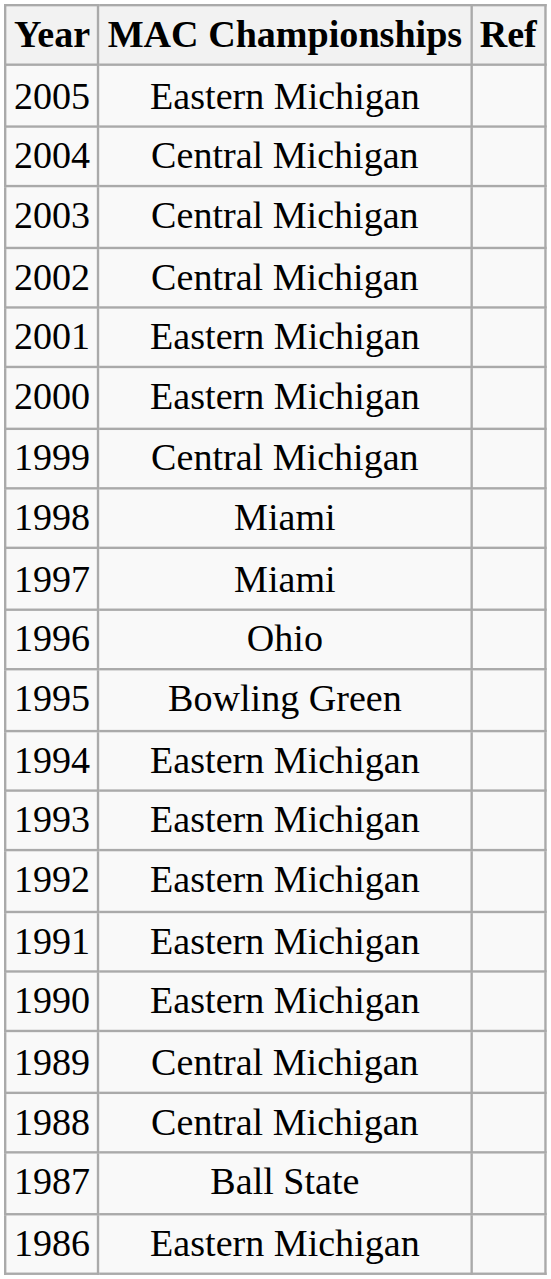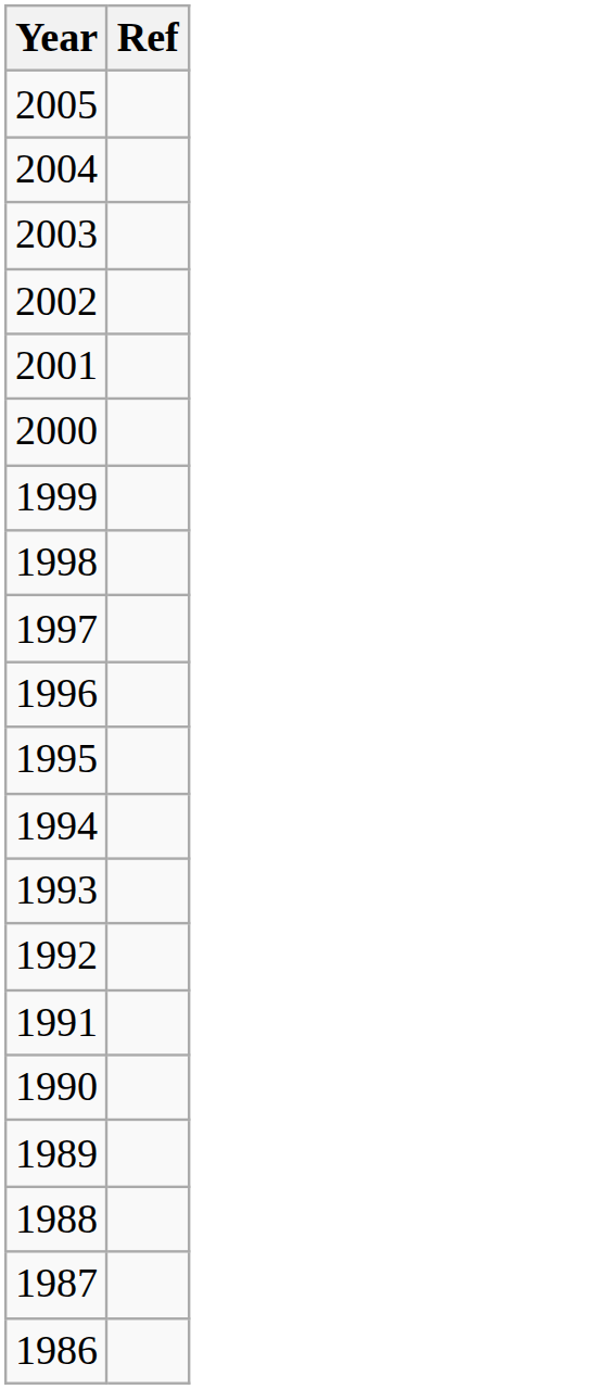- column: MAC Championships | Eastern Michigan | Central Michigan | Central Michigan | Central Michigan | Eastern Michigan | Eastern Michigan | Central Michigan | Miami | Miami | Ohio | Bowling Green | Eastern Michigan | Eastern Michigan | Eastern Michigan | Eastern Michigan | Eastern Michigan | Central Michigan | Central Michigan | Ball State | Eastern Michigan
